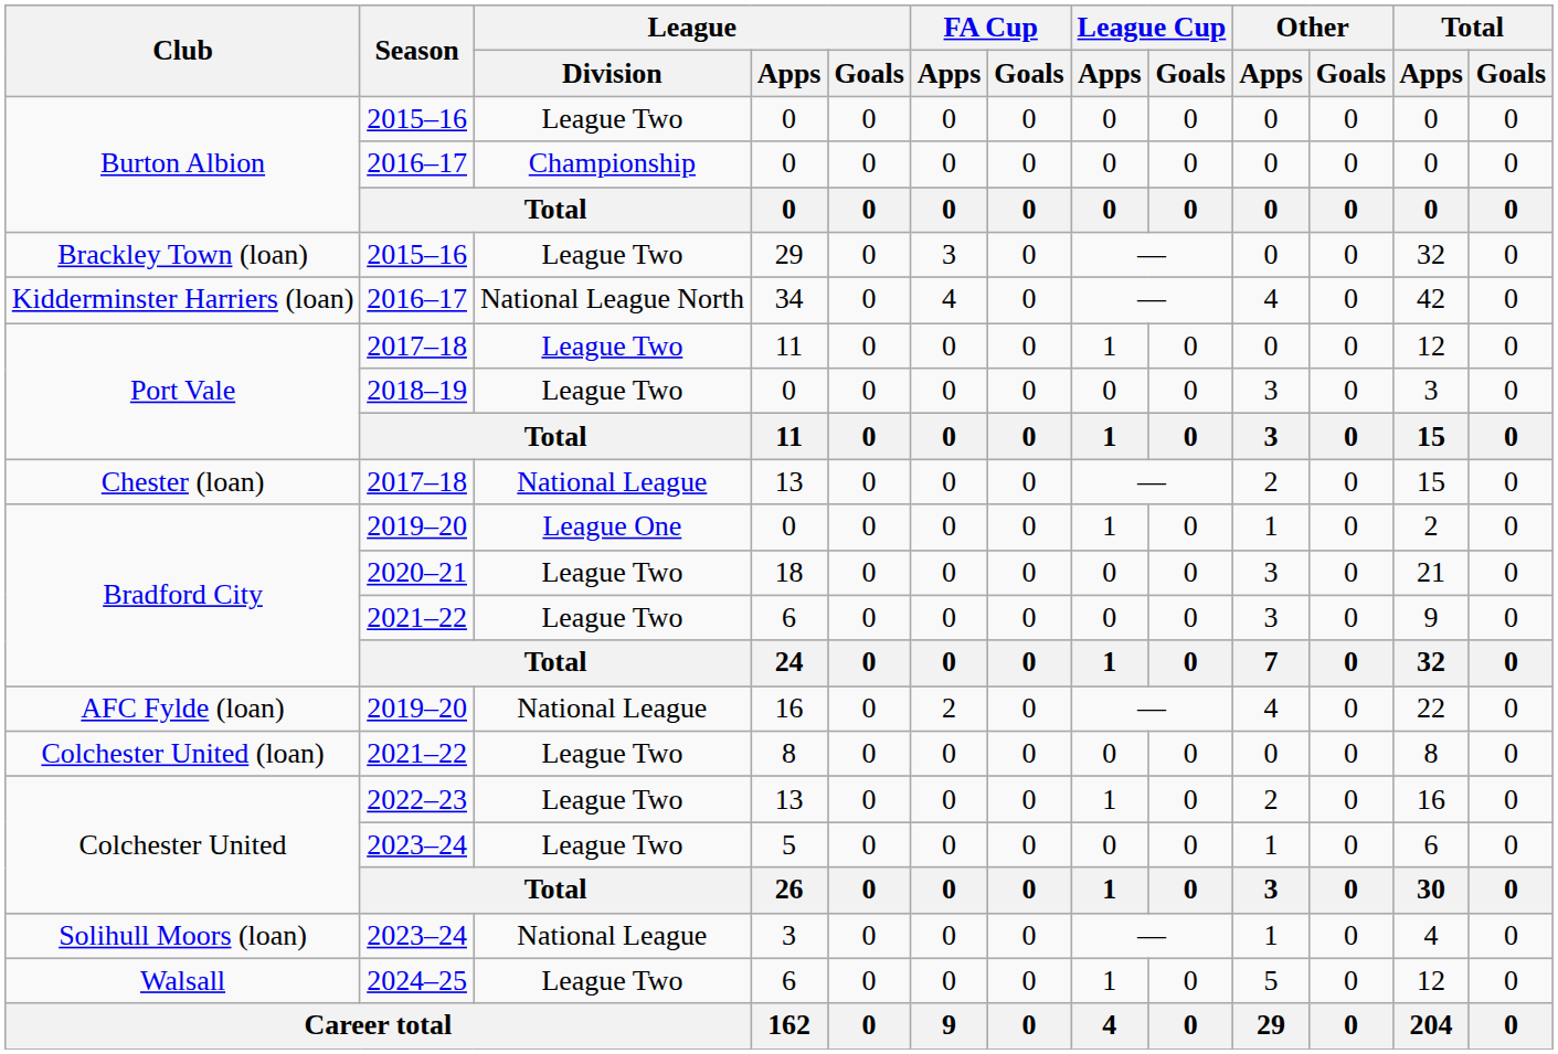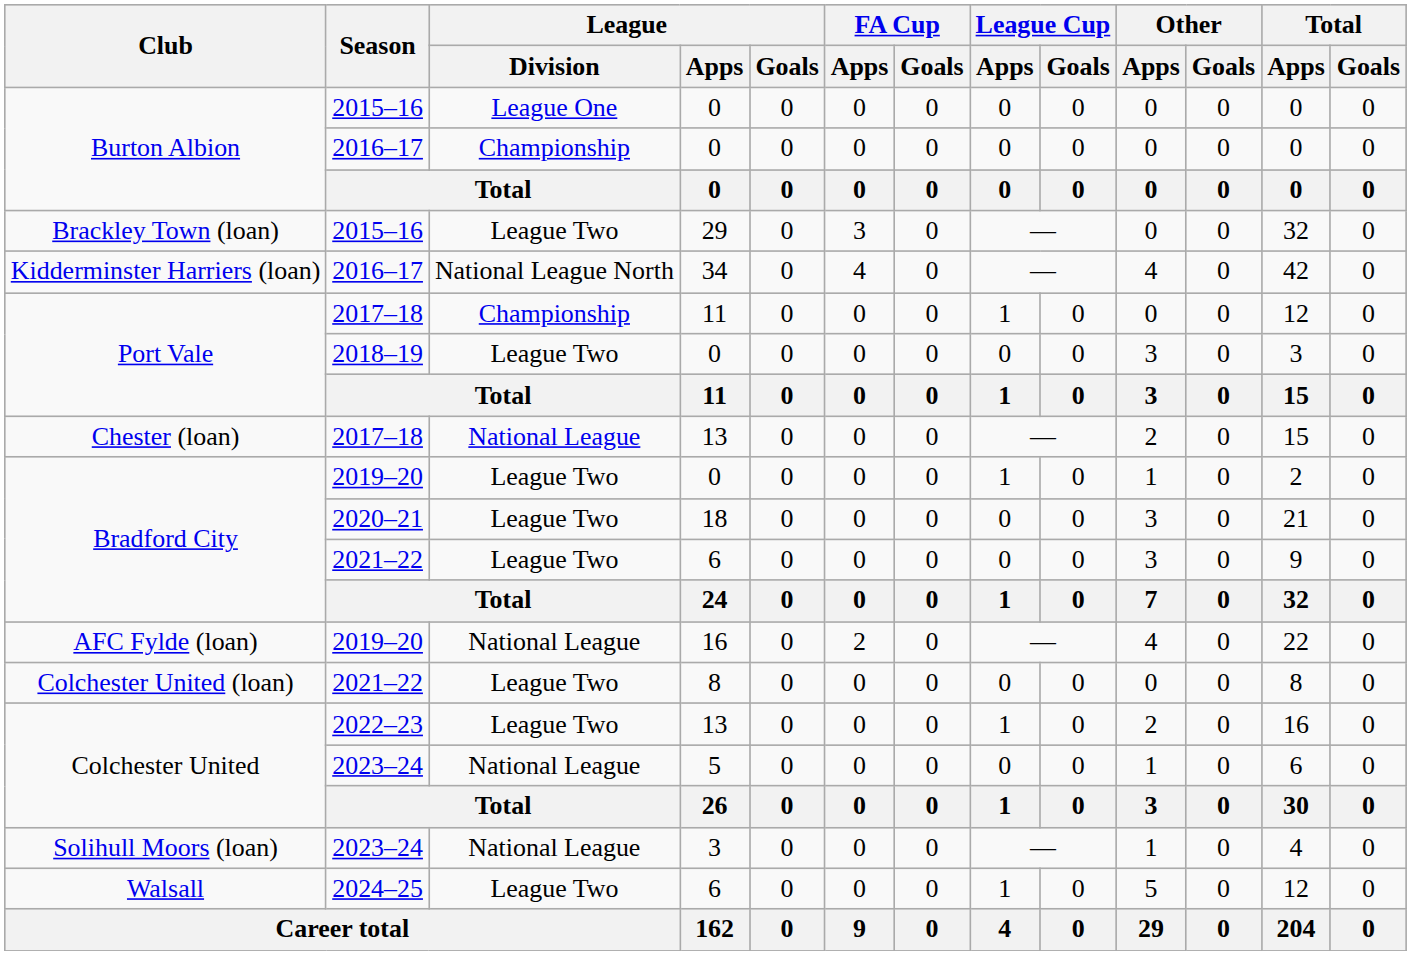Burton Albion / 2015–16 | League / Division: League Two -> League One
Port Vale / 2017–18 | League / Division: League Two -> Championship
Bradford City / 2019–20 | League / Division: League One -> League Two
Colchester United / 2023–24 | League / Division: League Two -> National League
